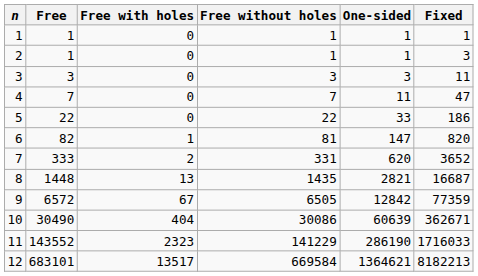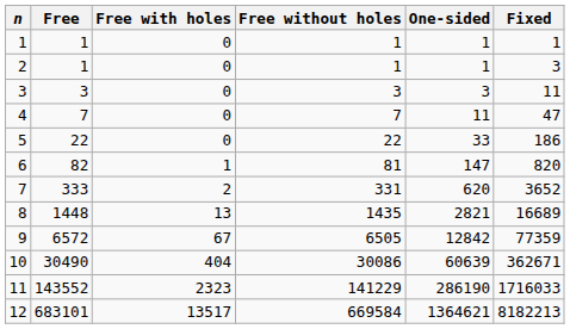8 | Fixed: 16687 -> 16689
